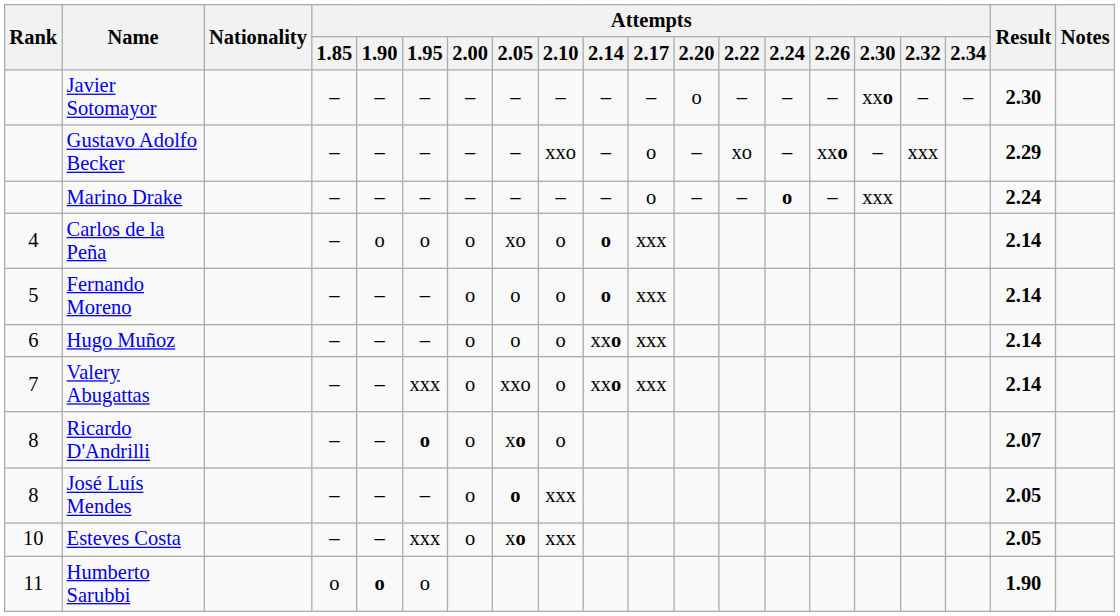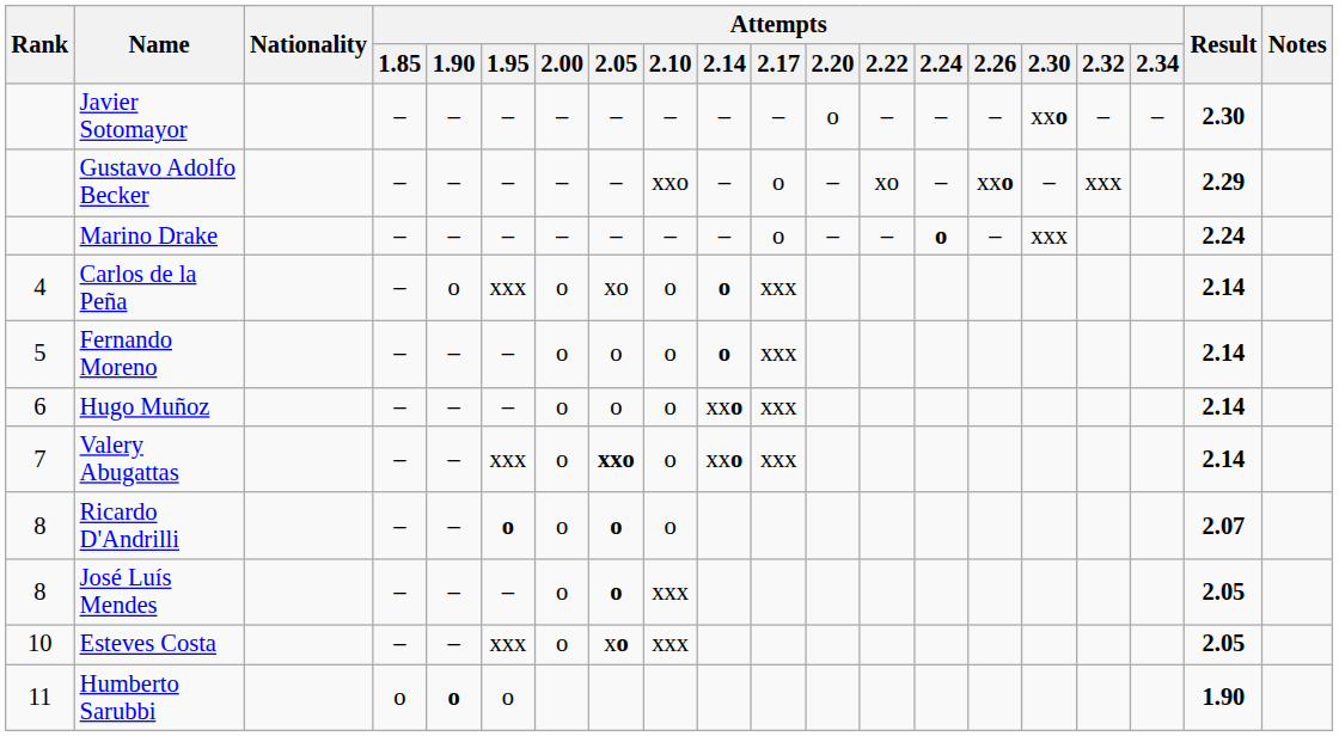Carlos de la Peña | Attempts / 1.95: o -> xxx
Valery Abugattas | Attempts / 2.05: normal -> bold
Ricardo D'Andrilli | Attempts / 2.05: xo -> o
